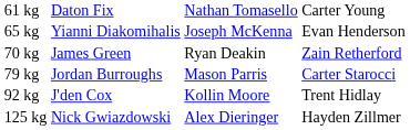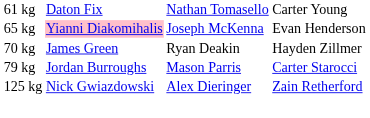65 kg | column 2: no background -> pink background
70 kg | column 4: Zain Retherford -> Hayden Zillmer
- row: 92 kg | J'den Cox | Kollin Moore | Trent Hidlay
125 kg | column 4: Hayden Zillmer -> Zain Retherford
